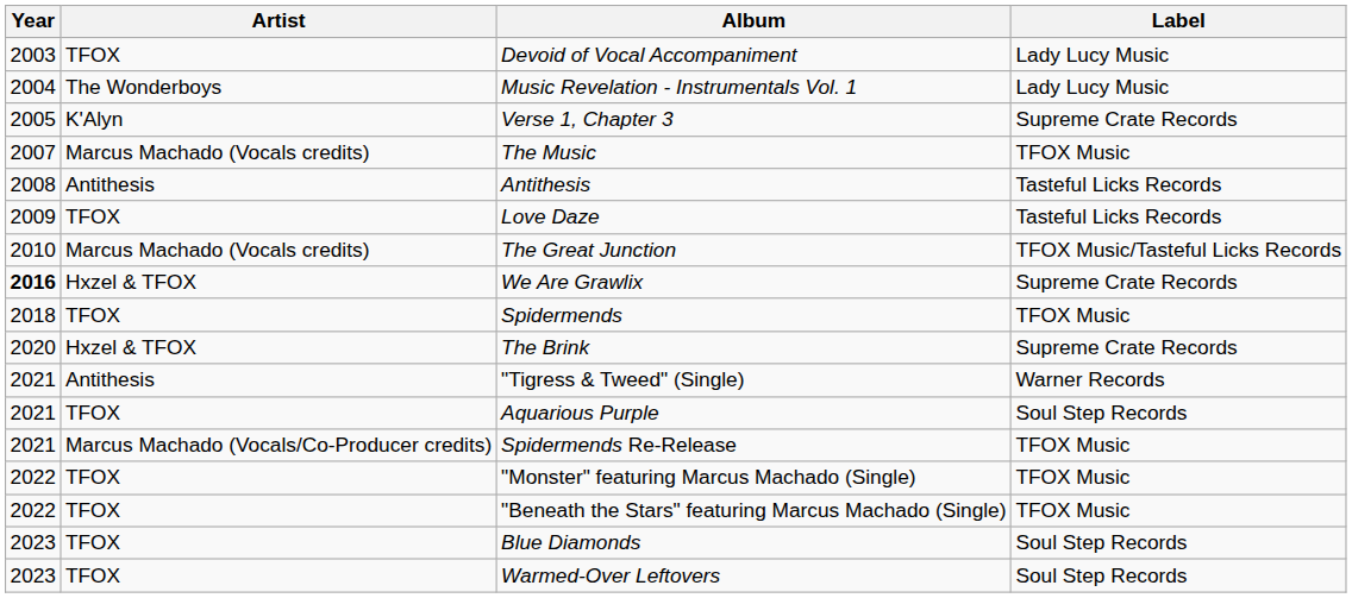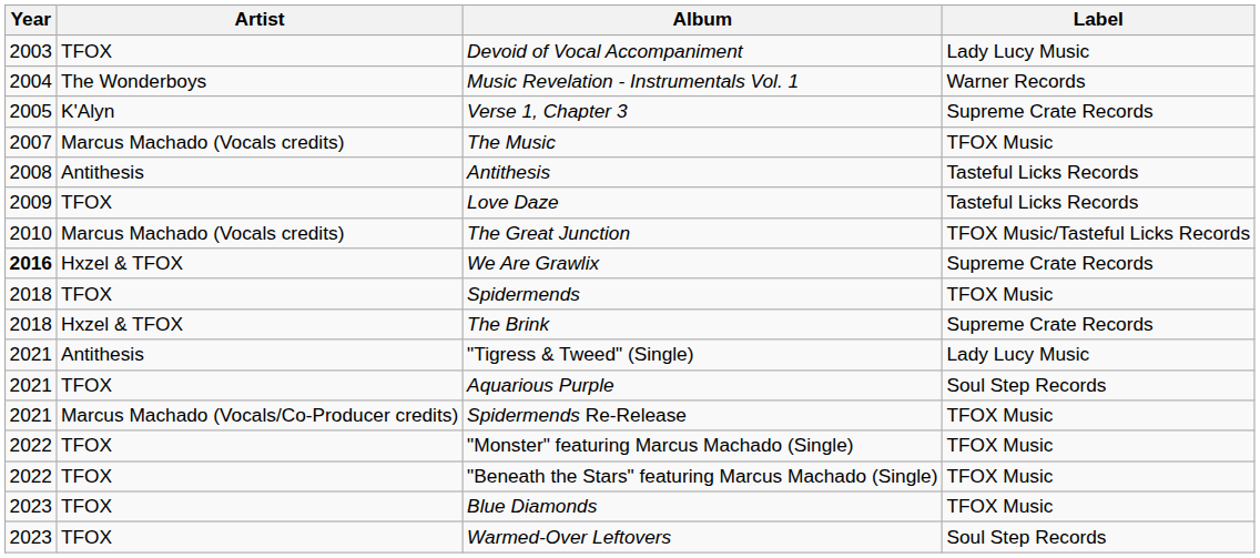Music Revelation - Instrumentals Vol. 1 | Label: Lady Lucy Music -> Warner Records
The Brink | Year: 2020 -> 2018
"Tigress & Tweed" (Single) | Label: Warner Records -> Lady Lucy Music
Blue Diamonds | Label: Soul Step Records -> TFOX Music
